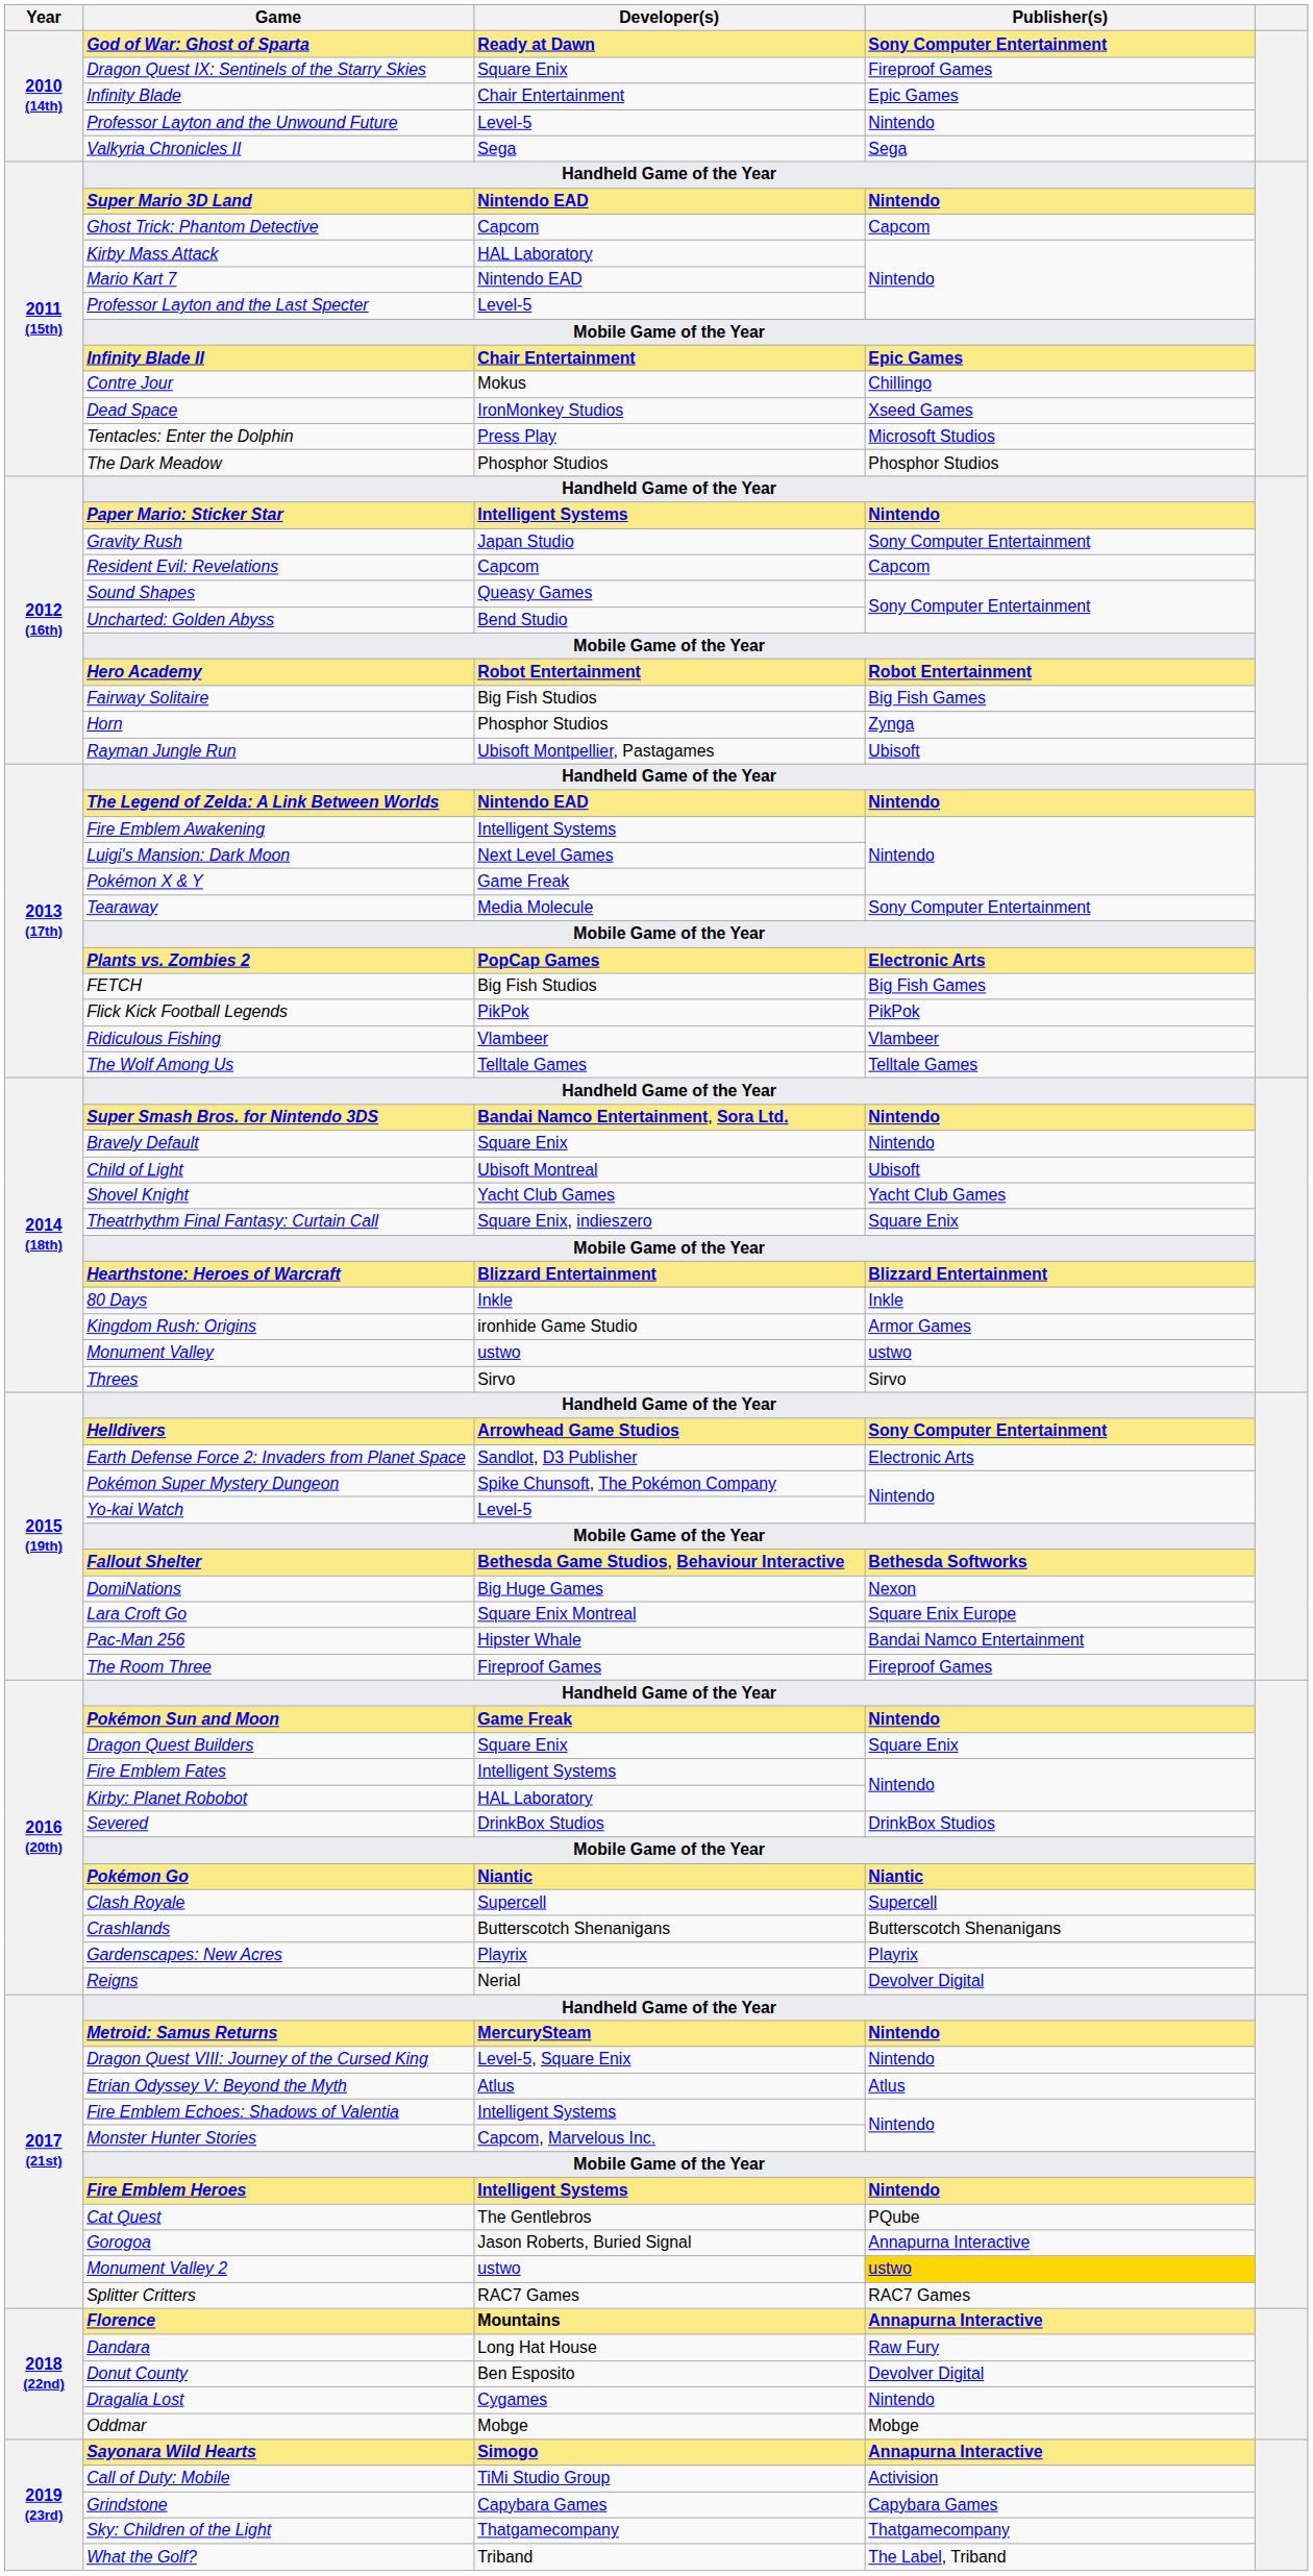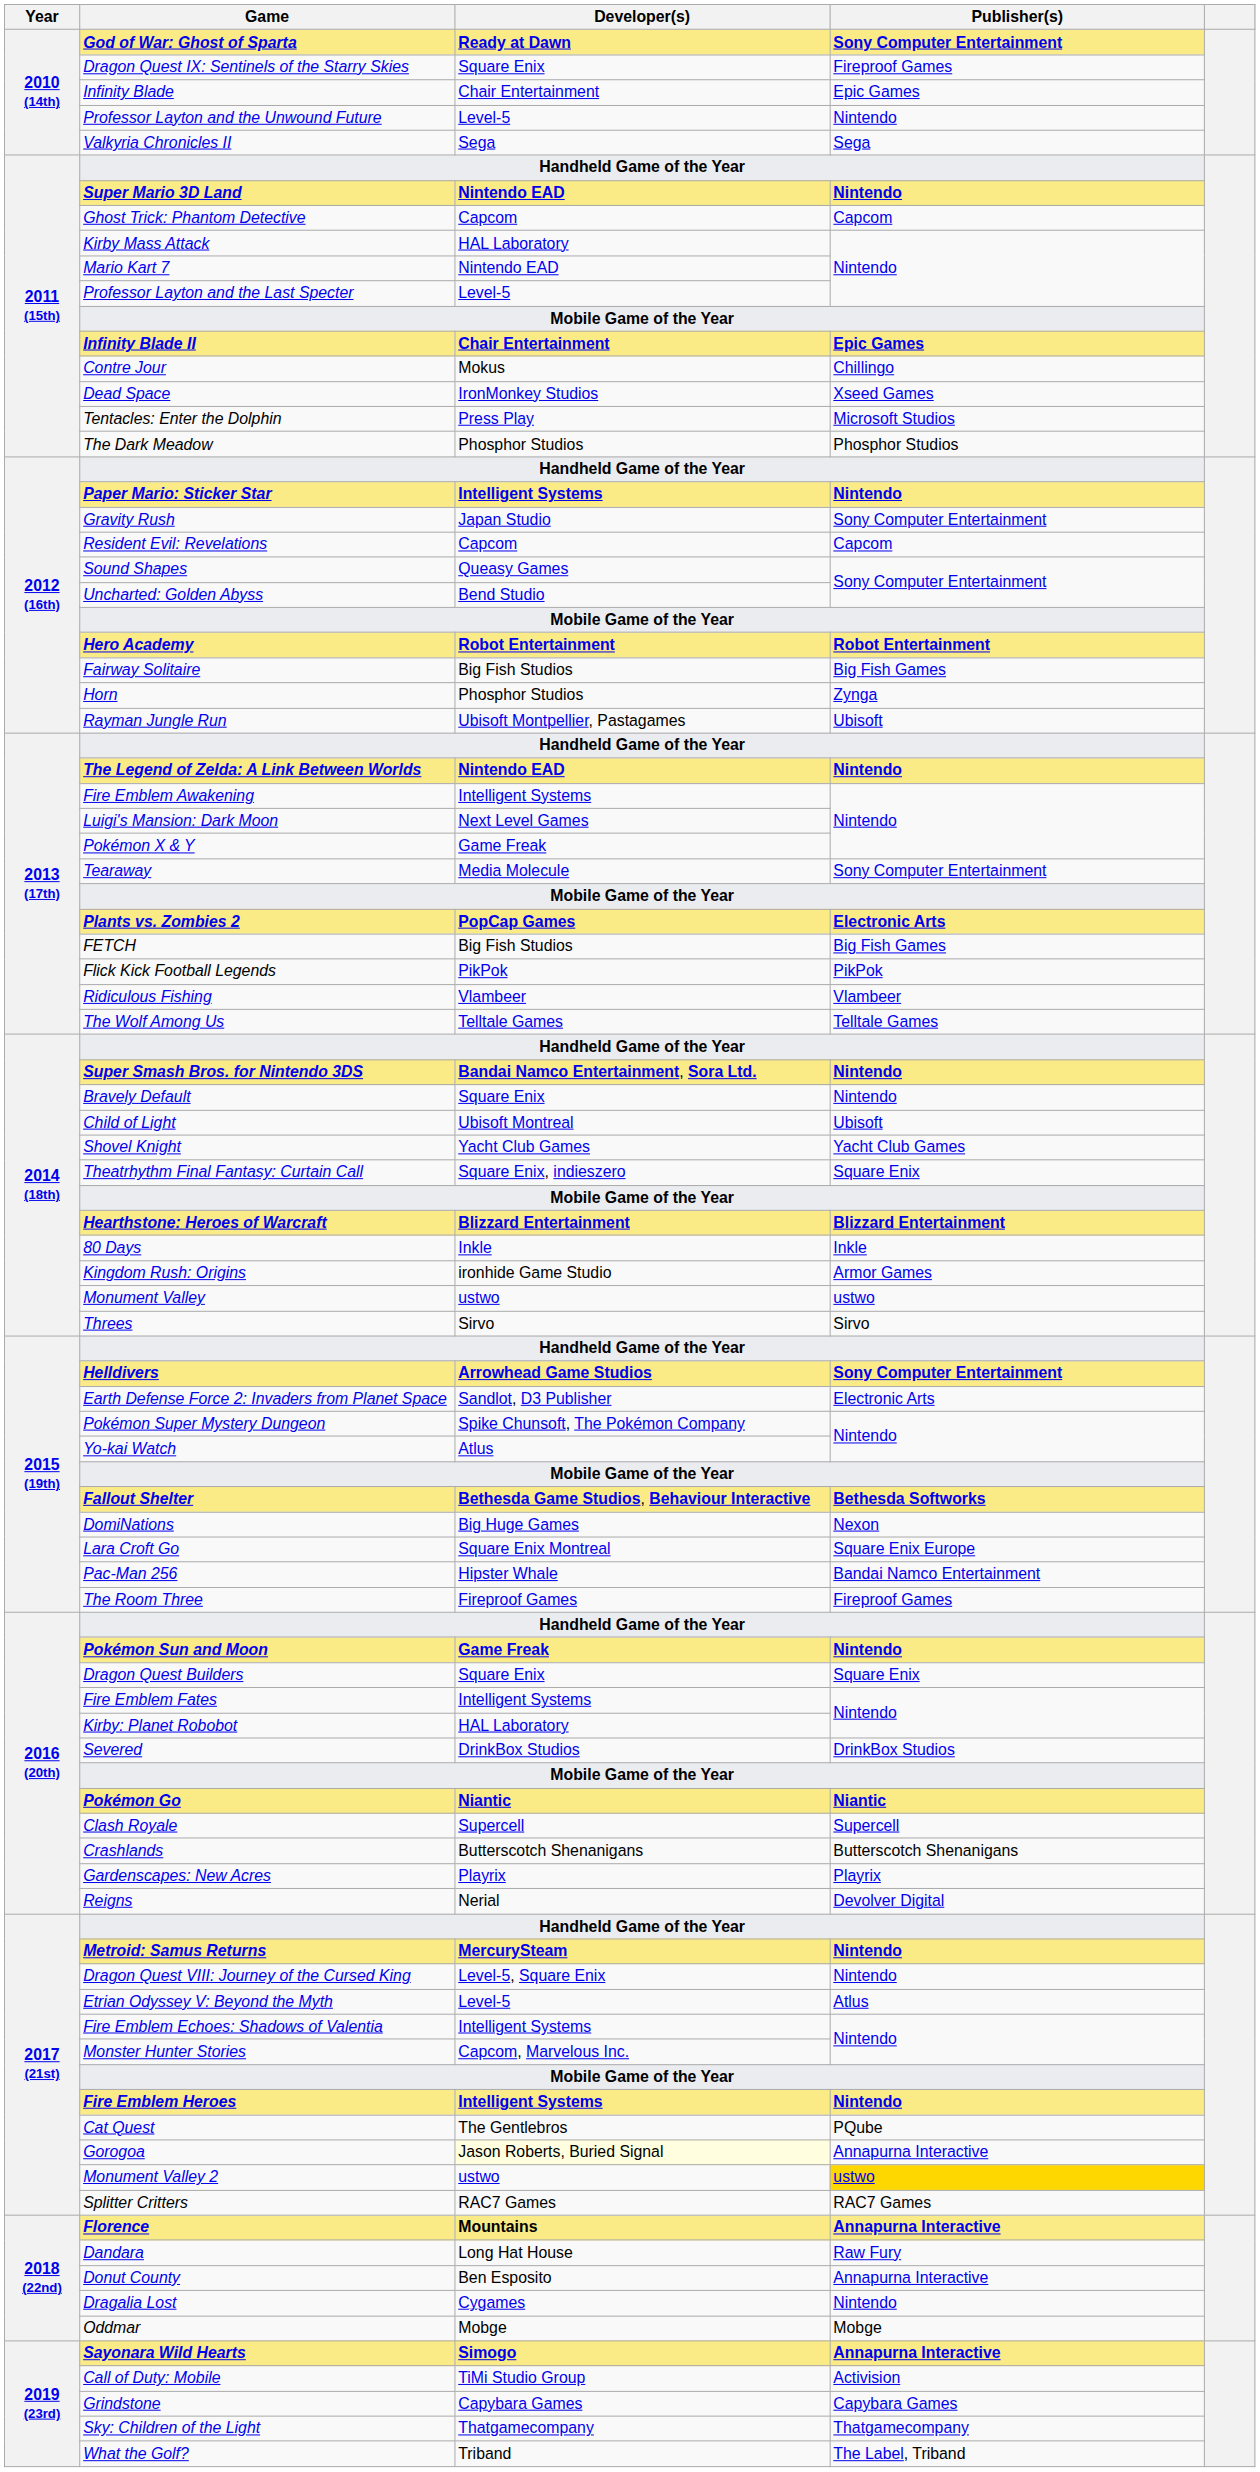Yo-kai Watch | Developer(s): Level-5 -> Atlus
Etrian Odyssey V: Beyond the Myth | Developer(s): Atlus -> Level-5
Gorogoa | Developer(s): no background -> lightyellow background
Donut County | Publisher(s): Devolver Digital -> Annapurna Interactive
